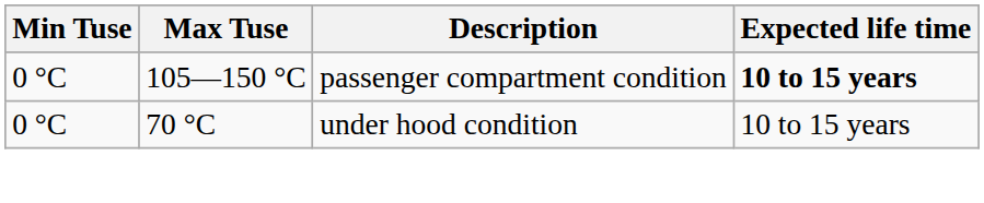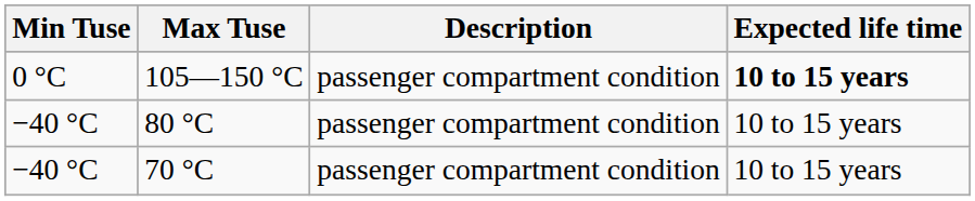+ row: −40 °C | 80 °C | passenger compartment condition | 10 to 15 years
70 °C | Min Tuse: 0 °C -> −40 °C
70 °C | Description: under hood condition -> passenger compartment condition
